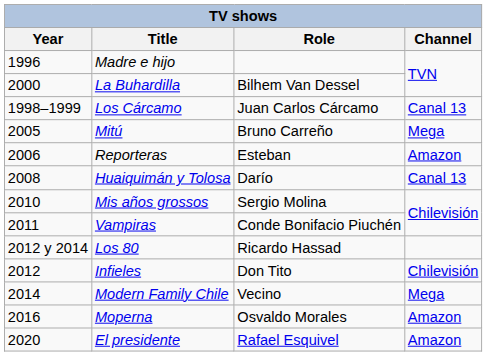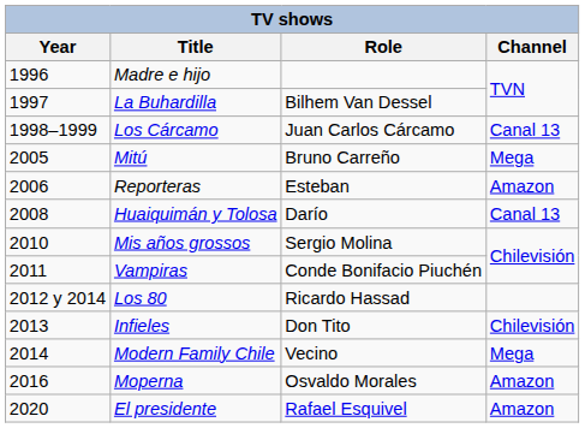La Buhardilla | Year: 2000 -> 1997
Infieles | Year: 2012 -> 2013
